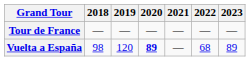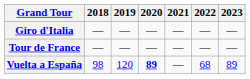+ row: Giro d'Italia | — | — | — | — | — | —
